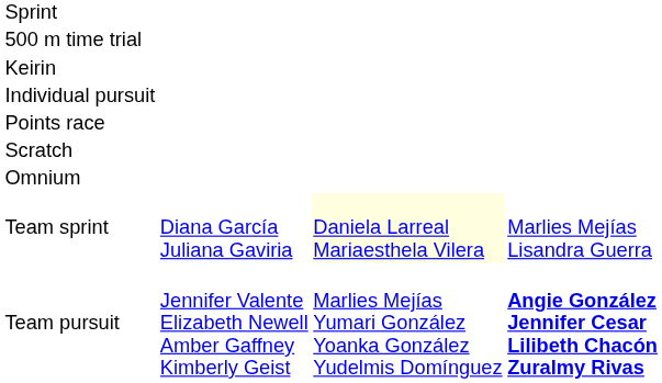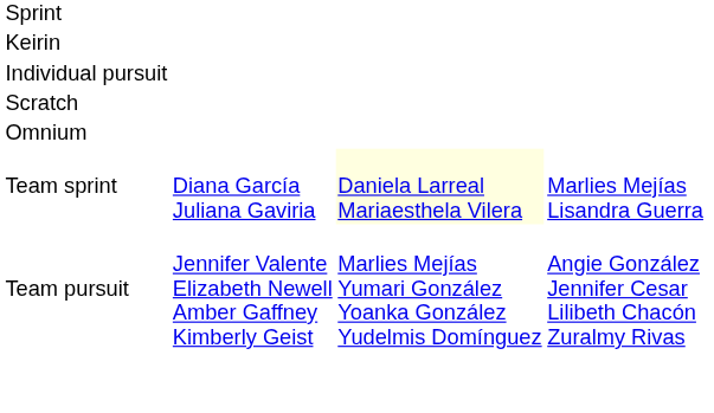- row: 500 m time trial
- row: Points race
Team pursuit | column 4: bold -> normal
